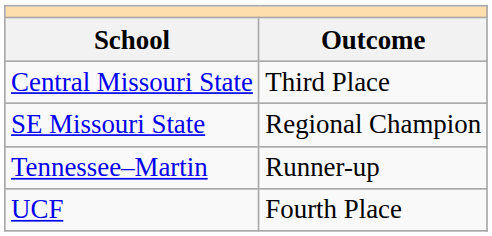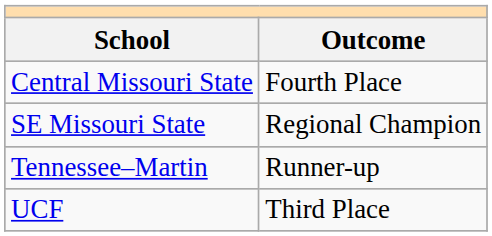Central Missouri State | Outcome: Third Place -> Fourth Place
UCF | Outcome: Fourth Place -> Third Place
